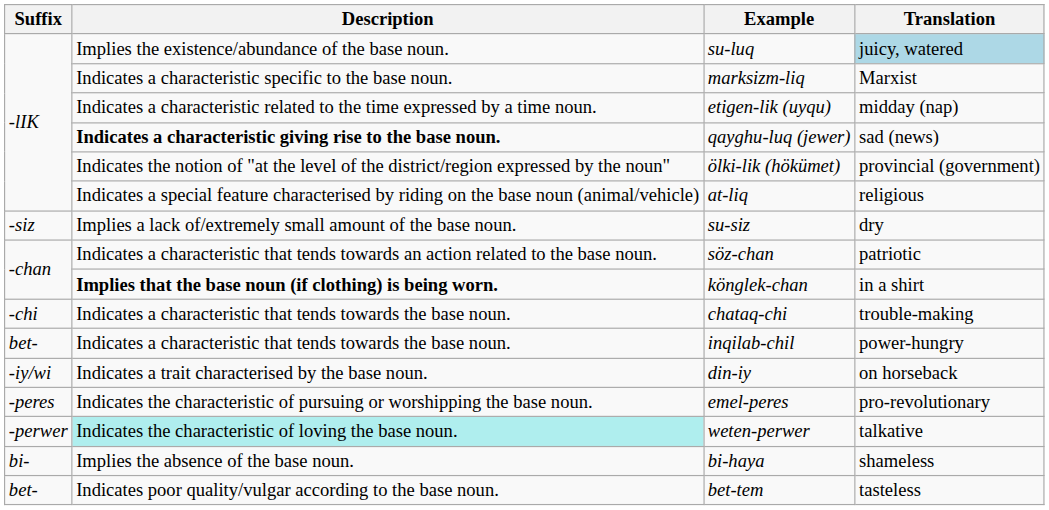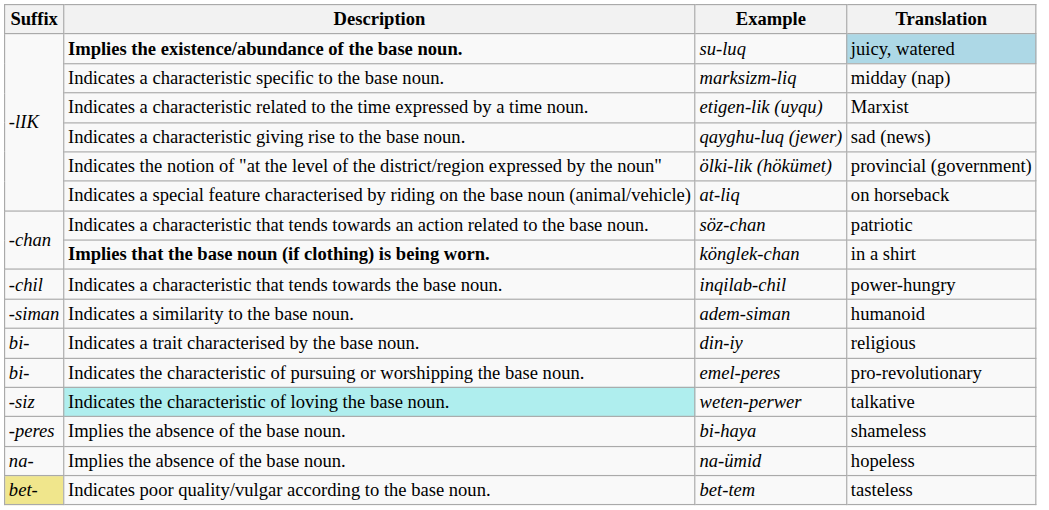su-luq | Description: normal -> bold
marksizm-liq | Translation: Marxist -> midday (nap)
etigen-lik (uyqu) | Translation: midday (nap) -> Marxist
qayghu-luq (jewer) | Description: bold -> normal
at-liq | Translation: religious -> on horseback
- row: -siz | Implies a lack of/extremely small amount of the base noun. | su-siz | dry
- row: -chi | Indicates a characteristic that tends towards the base noun. | chataq-chi | trouble-making
inqilab-chil | Suffix: bet- -> -chil
+ row: -siman | Indicates a similarity to the base noun. | adem-siman | humanoid
din-iy | Suffix: -iy/wi -> bi-
din-iy | Translation: on horseback -> religious
emel-peres | Suffix: -peres -> bi-
weten-perwer | Suffix: -perwer -> -siz
bi-haya | Suffix: bi- -> -peres
+ row: na- | Implies the absence of the base noun. | na-ümid | hopeless
bet-tem | Suffix: no background -> khaki background
